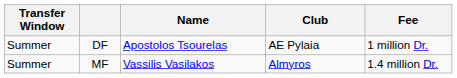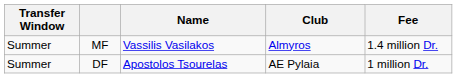rows swapped: DF <-> MF
